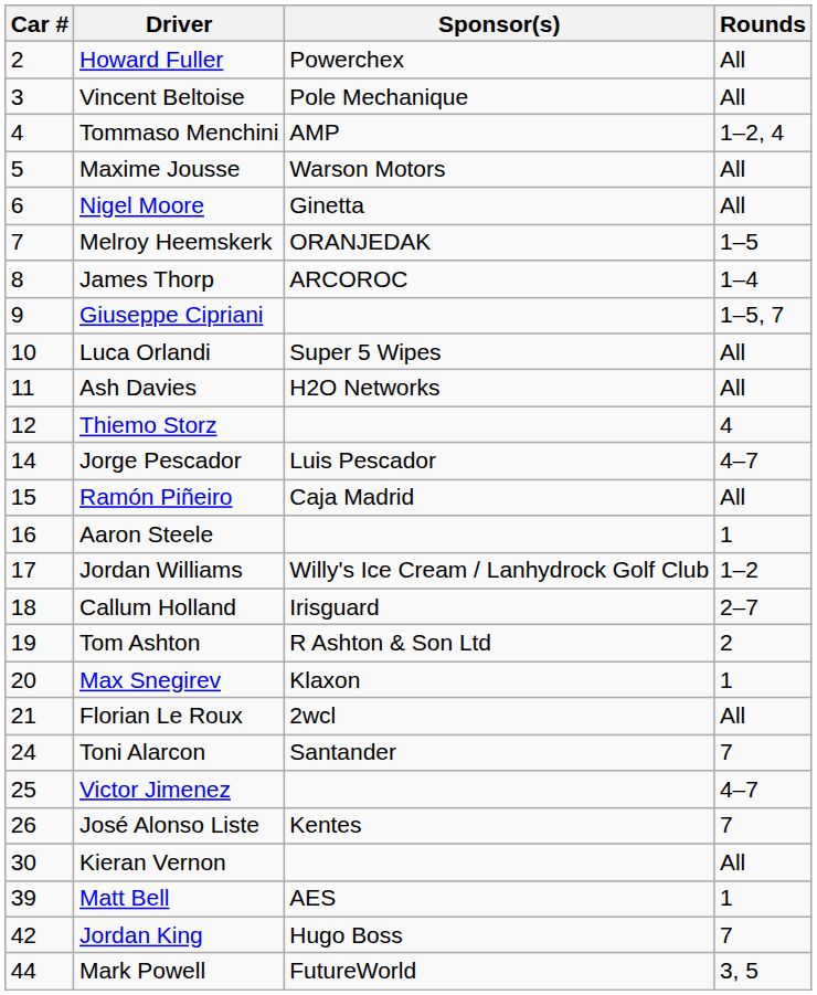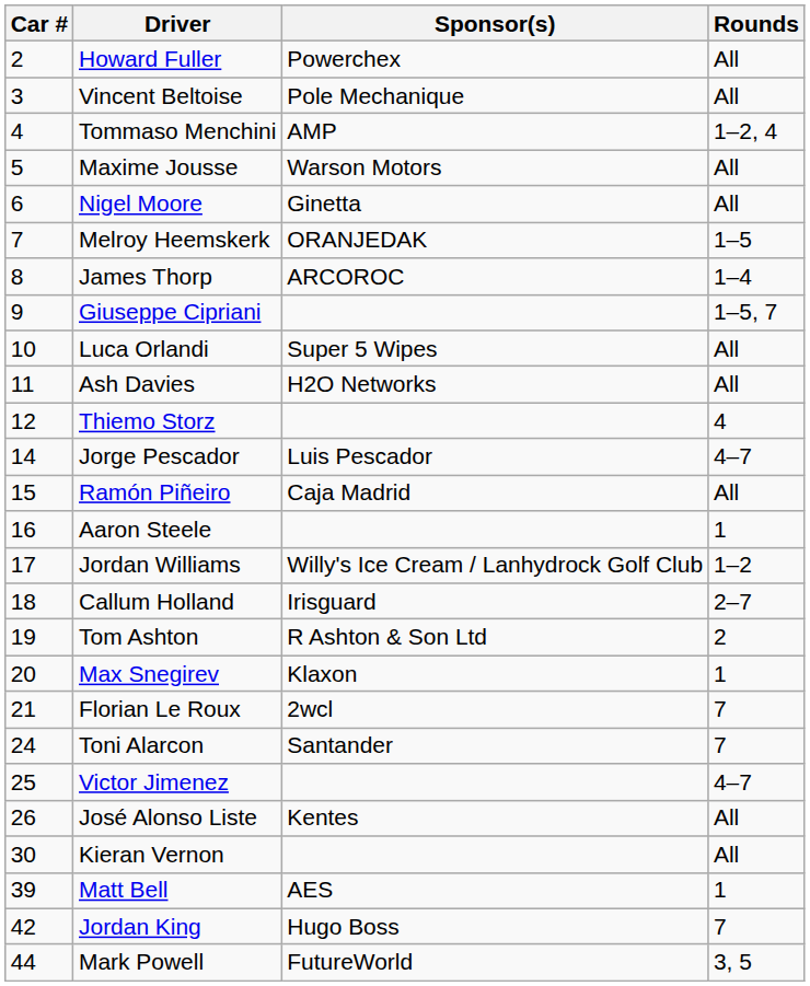Florian Le Roux | Rounds: All -> 7
José Alonso Liste | Rounds: 7 -> All
